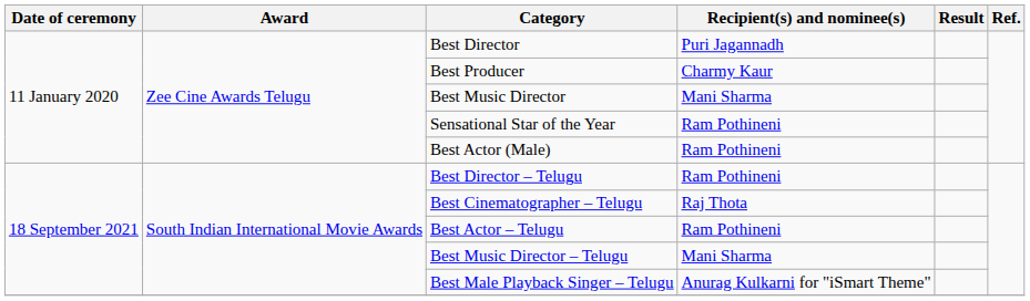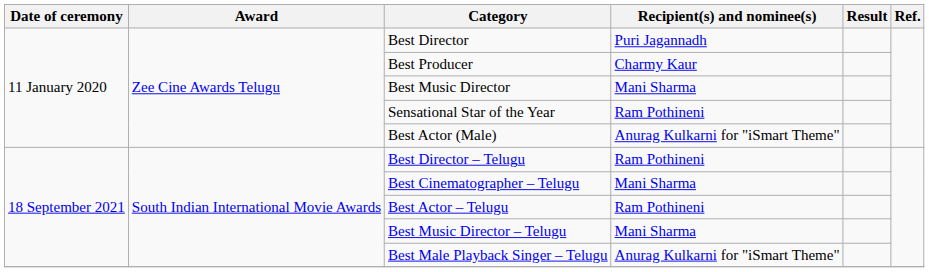Best Actor (Male) | Recipient(s) and nominee(s): Ram Pothineni -> Anurag Kulkarni for "iSmart Theme"
Best Cinematographer – Telugu | Recipient(s) and nominee(s): Raj Thota -> Mani Sharma
